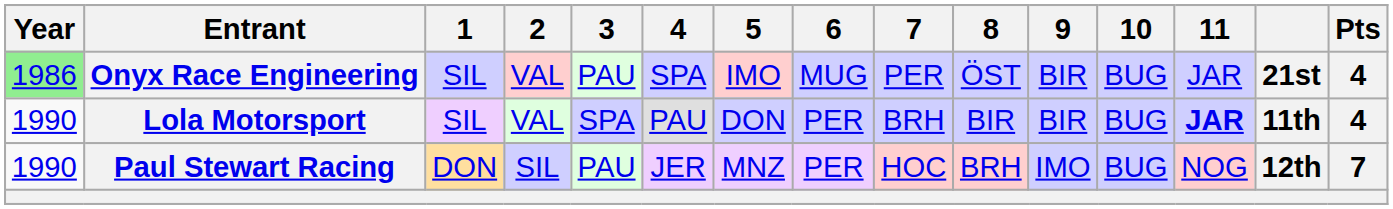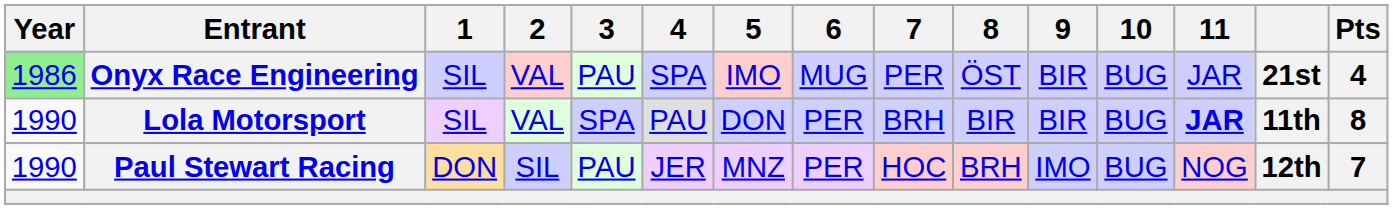Lola Motorsport | Pts: 4 -> 8
